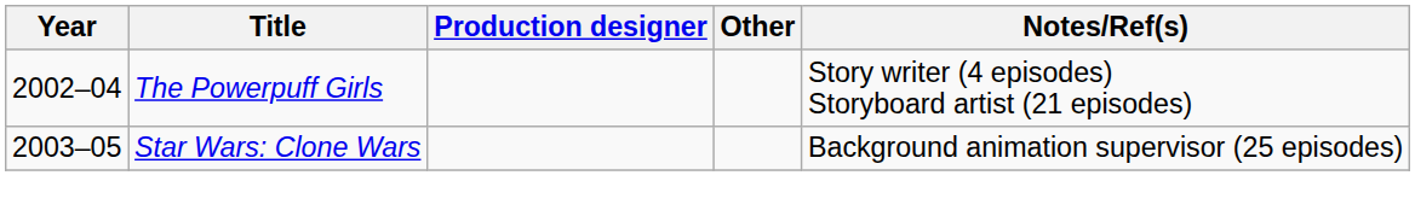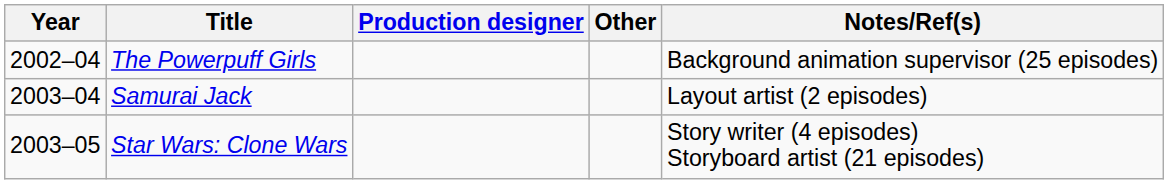The Powerpuff Girls | Notes/Ref(s): Story writer (4 episodes) Storyboard artist (21 episodes) -> Background animation supervisor (25 episodes)
+ row: 2003–04 | Samurai Jack | Layout artist (2 episodes)
Star Wars: Clone Wars | Notes/Ref(s): Background animation supervisor (25 episodes) -> Story writer (4 episodes) Storyboard artist (21 episodes)
